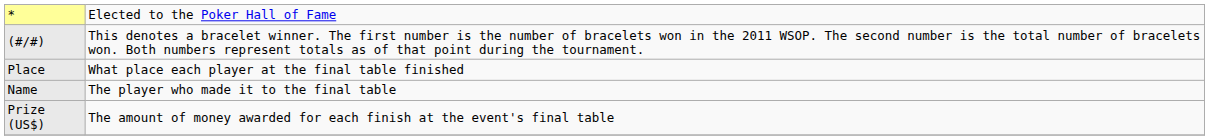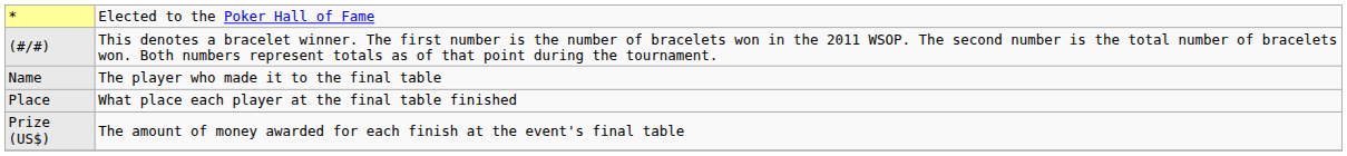rows swapped: Place <-> Name
